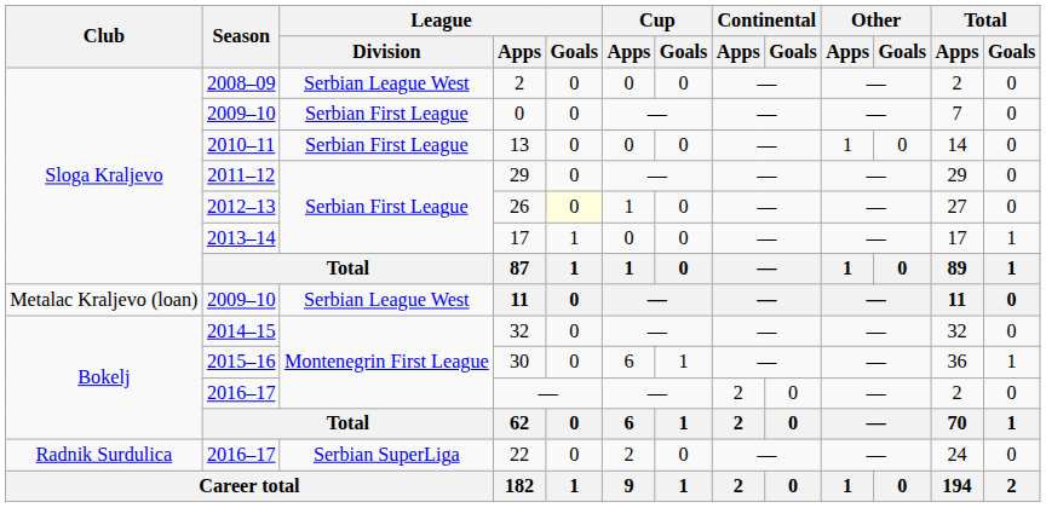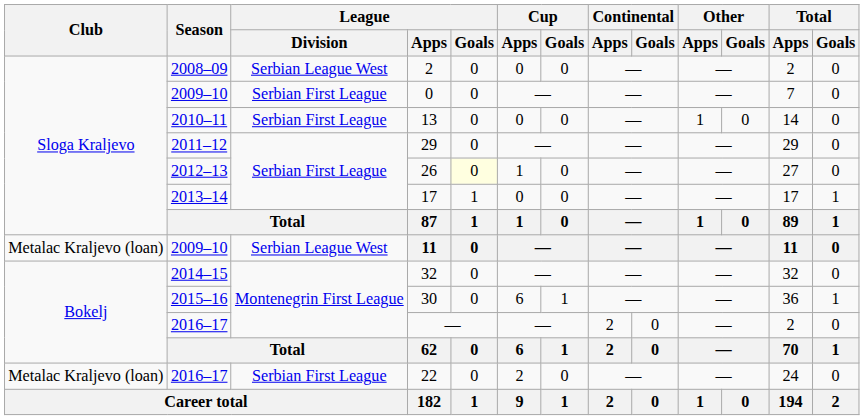22 | Club: Radnik Surdulica -> Metalac Kraljevo (loan)
22 | League / Division: Serbian SuperLiga -> Serbian First League
